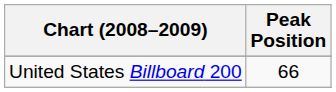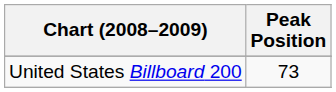United States Billboard 200 | Peak Position: 66 -> 73
